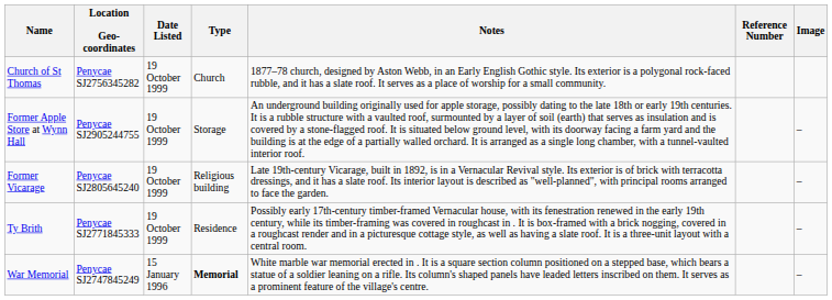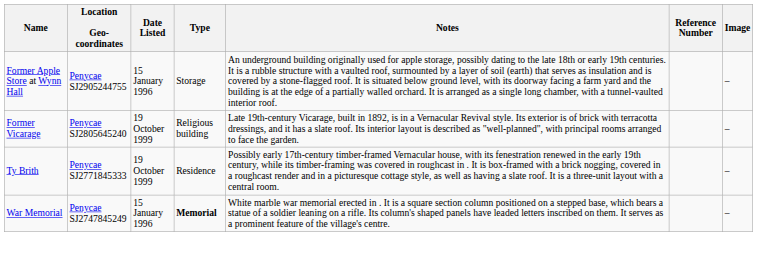- row: Church of St Thomas | Penycae SJ2756345282 | 19 October 1999 | Church | 1877–78 church, designed by Aston Webb, in an Early English Gothic style. Its exterior is a polygonal rock-faced rubble, and it has a slate roof. It serves as a place of worship for a small community.
Former Apple Store at Wynn Hall | Date Listed: 19 October 1999 -> 15 January 1996
